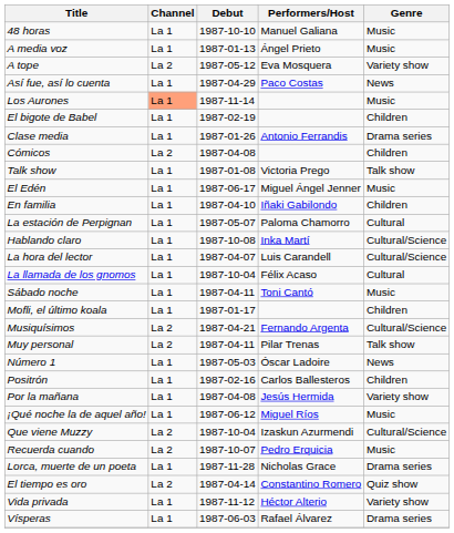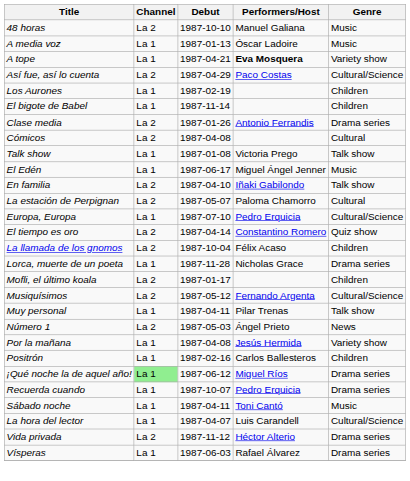48 horas | Channel: La 1 -> La 2
A media voz | Performers/Host: Ángel Prieto -> Óscar Ladoire
A tope | Channel: La 2 -> La 1
A tope | Debut: 1987-05-12 -> 1987-04-21
A tope | Performers/Host: normal -> bold
Así fue, así lo cuenta | Channel: La 1 -> La 2
Así fue, así lo cuenta | Genre: News -> Cultural/Science
Los Aurones | Channel: lightsalmon background -> no background
Los Aurones | Debut: 1987-11-14 -> 1987-02-19
Los Aurones | Genre: Music -> Children
El bigote de Babel | Debut: 1987-02-19 -> 1987-11-14
Clase media | Channel: La 1 -> La 2
Cómicos | Genre: Children -> Cultural
En familia | Channel: La 1 -> La 2
En familia | Genre: Children -> Talk show
La estación de Perpignan | Channel: La 1 -> La 2
+ row: Europa, Europa | La 1 | 1987-07-10 | Pedro Erquicia | Cultural/Science
- row: Hablando claro | La 1 | 1987-10-08 | Inka Martí | Cultural/Science
rows swapped: La hora del lector <-> El tiempo es oro
La llamada de los gnomos | Channel: La 1 -> La 2
La llamada de los gnomos | Genre: Cultural -> Children
rows swapped: Lorca, muerte de un poeta <-> Sábado noche
Mofli, el último koala | Channel: La 1 -> La 2
Musiquísimos | Debut: 1987-04-21 -> 1987-05-12
Muy personal | Channel: La 2 -> La 1
Número 1 | Channel: La 1 -> La 2
Número 1 | Performers/Host: Óscar Ladoire -> Ángel Prieto
rows swapped: Por la mañana <-> Positrón
¡Qué noche la de aquel año! | Channel: no background -> lightgreen background
¡Qué noche la de aquel año! | Genre: Music -> Drama series
- row: Que viene Muzzy | La 2 | 1987-10-04 | Izaskun Azurmendi | Cultural/Science
Recuerda cuando | Channel: La 2 -> La 1
Recuerda cuando | Genre: Music -> Drama series
Vida privada | Channel: La 1 -> La 2
Vida privada | Genre: Variety show -> Drama series
